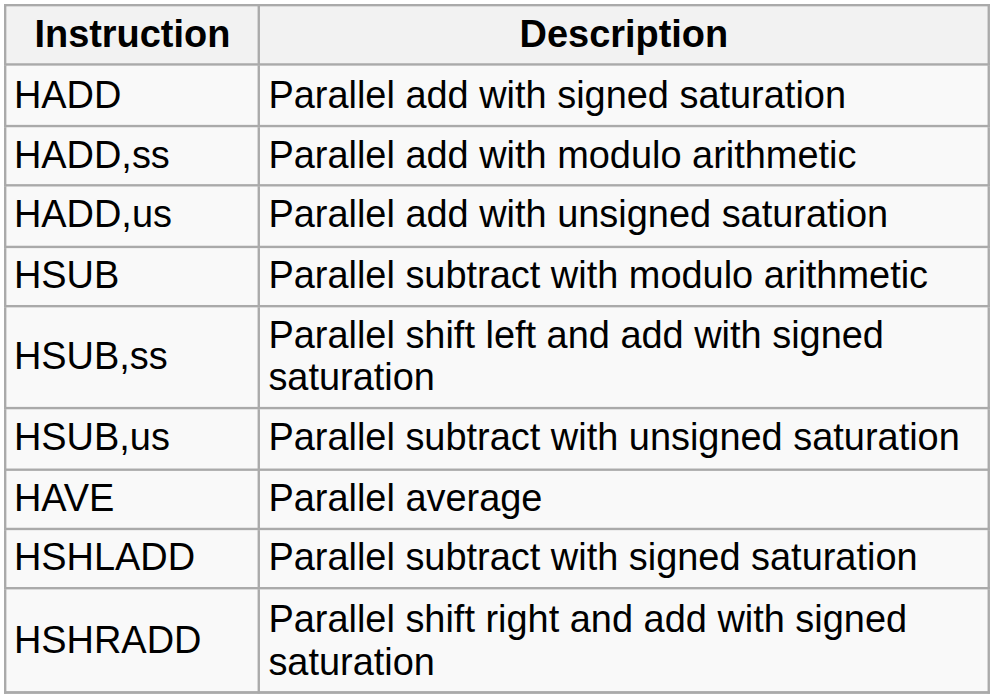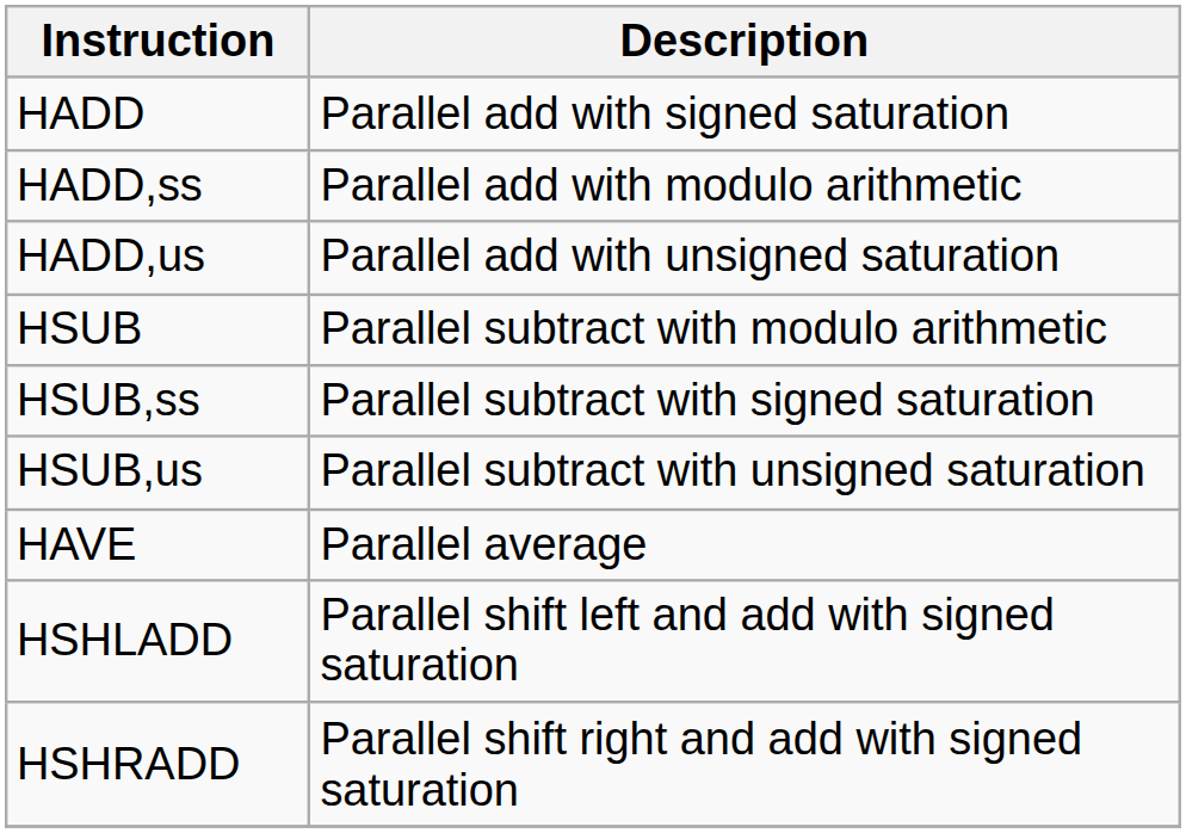HSUB,ss | Description: Parallel shift left and add with signed saturation -> Parallel subtract with signed saturation
HSHLADD | Description: Parallel subtract with signed saturation -> Parallel shift left and add with signed saturation
